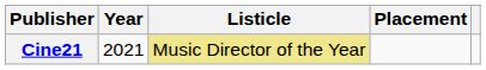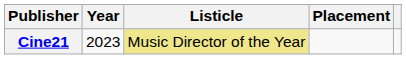Cine21 | Year: 2021 -> 2023
